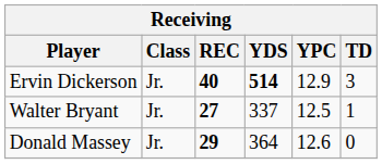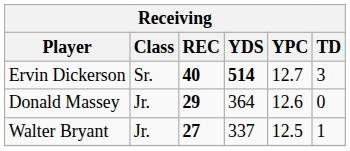Ervin Dickerson | Class: Jr. -> Sr.
Ervin Dickerson | YPC: 12.9 -> 12.7
rows swapped: Donald Massey <-> Walter Bryant
